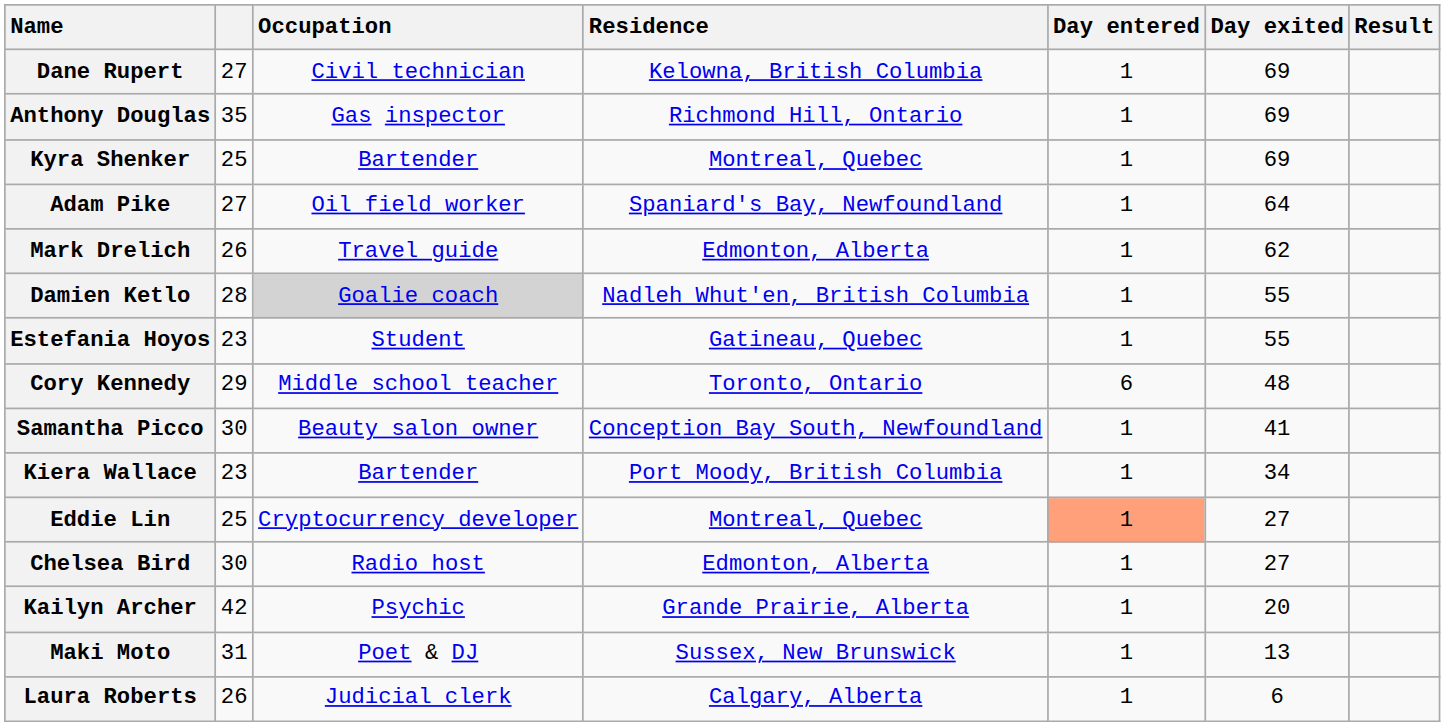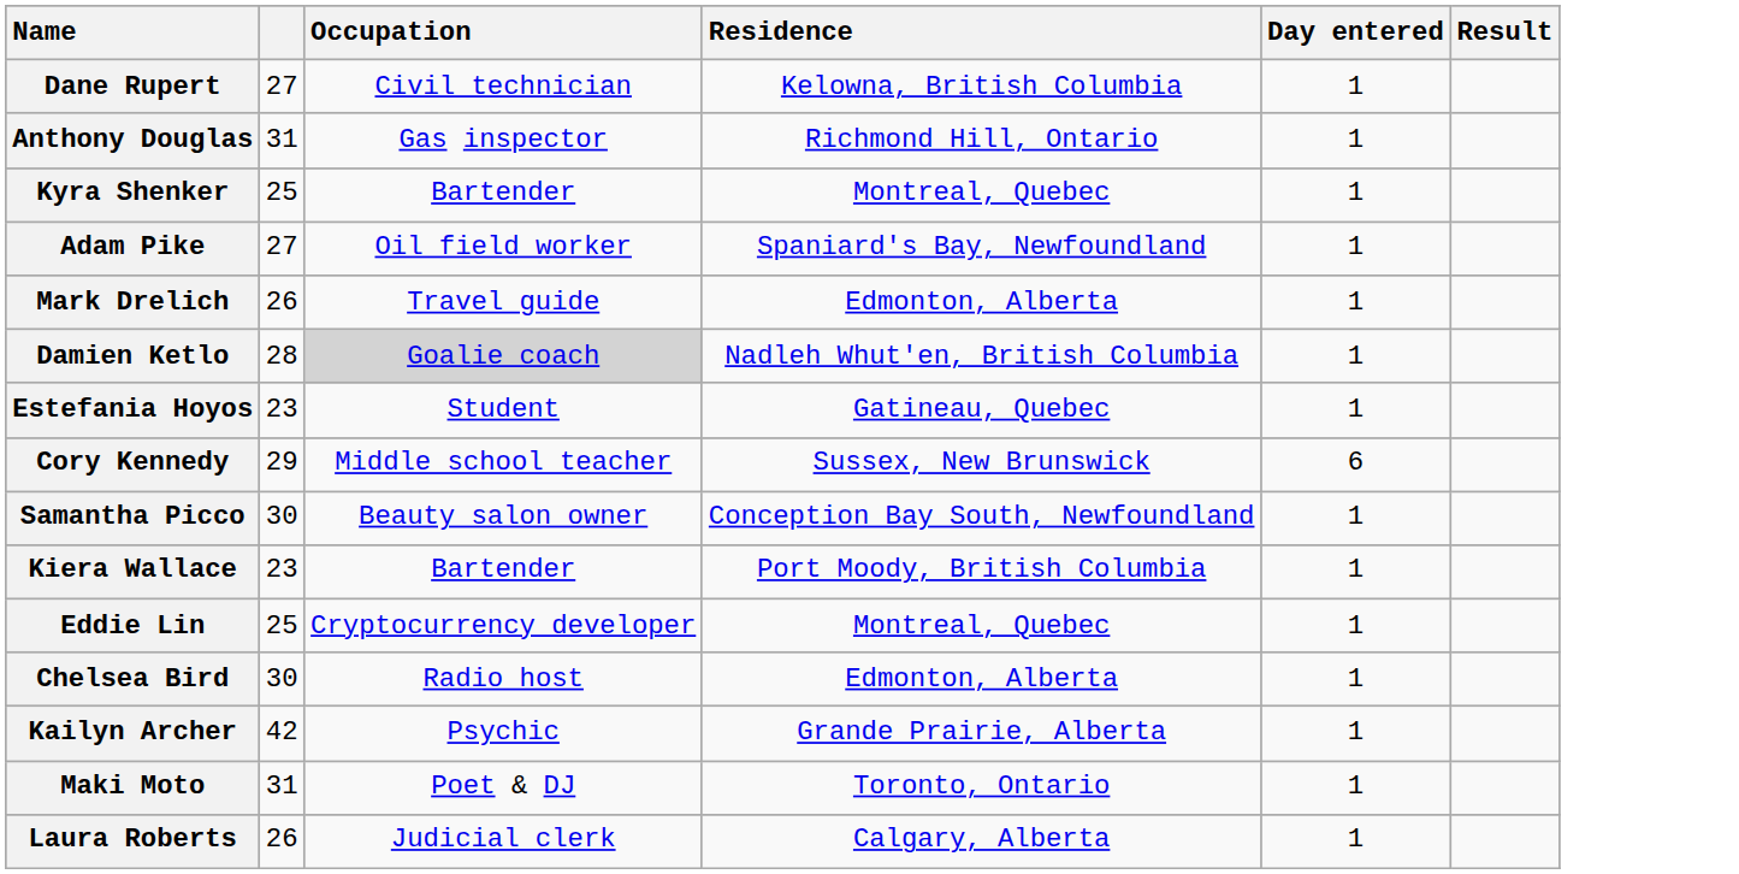- column: Day exited | 69 | 69 | 69 | 64 | 62 | 55 | 55 | 48 | 41 | 34 | 27 | 27 | 20 | 13 | 6
Anthony Douglas | column 2: 35 -> 31
Cory Kennedy | Residence: Toronto, Ontario -> Sussex, New Brunswick
Eddie Lin | Day entered: lightsalmon background -> no background
Maki Moto | Residence: Sussex, New Brunswick -> Toronto, Ontario
